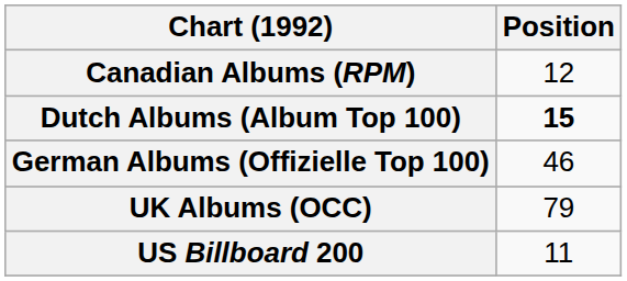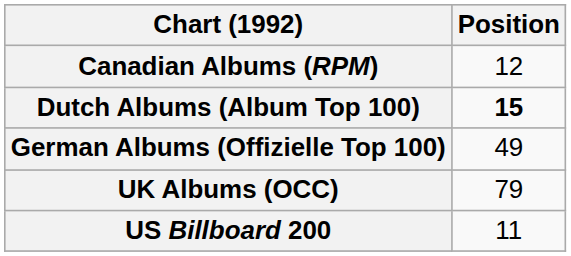German Albums (Offizielle Top 100) | Position: 46 -> 49
